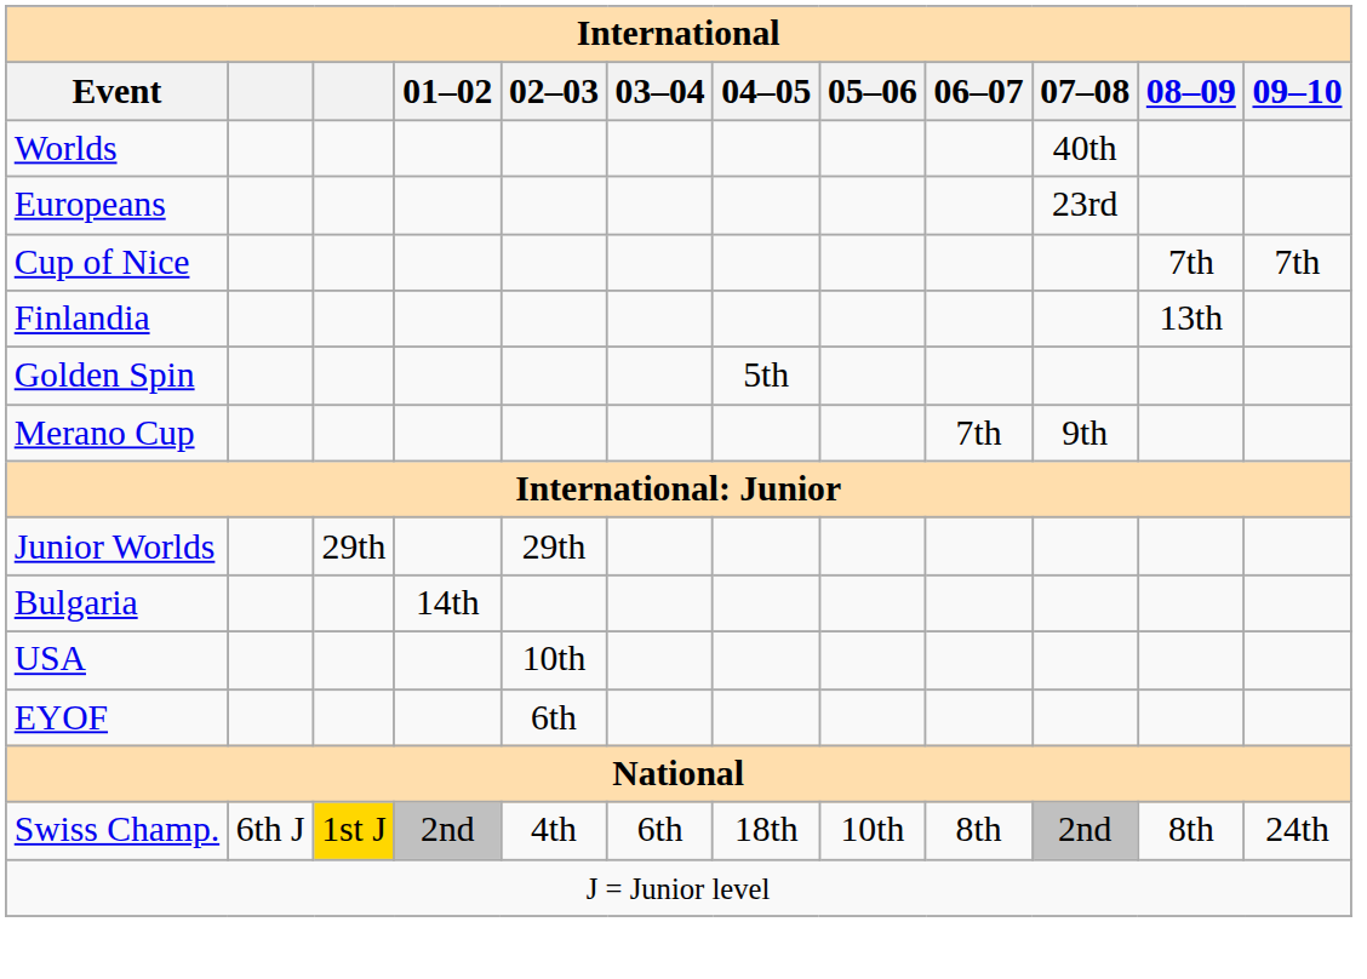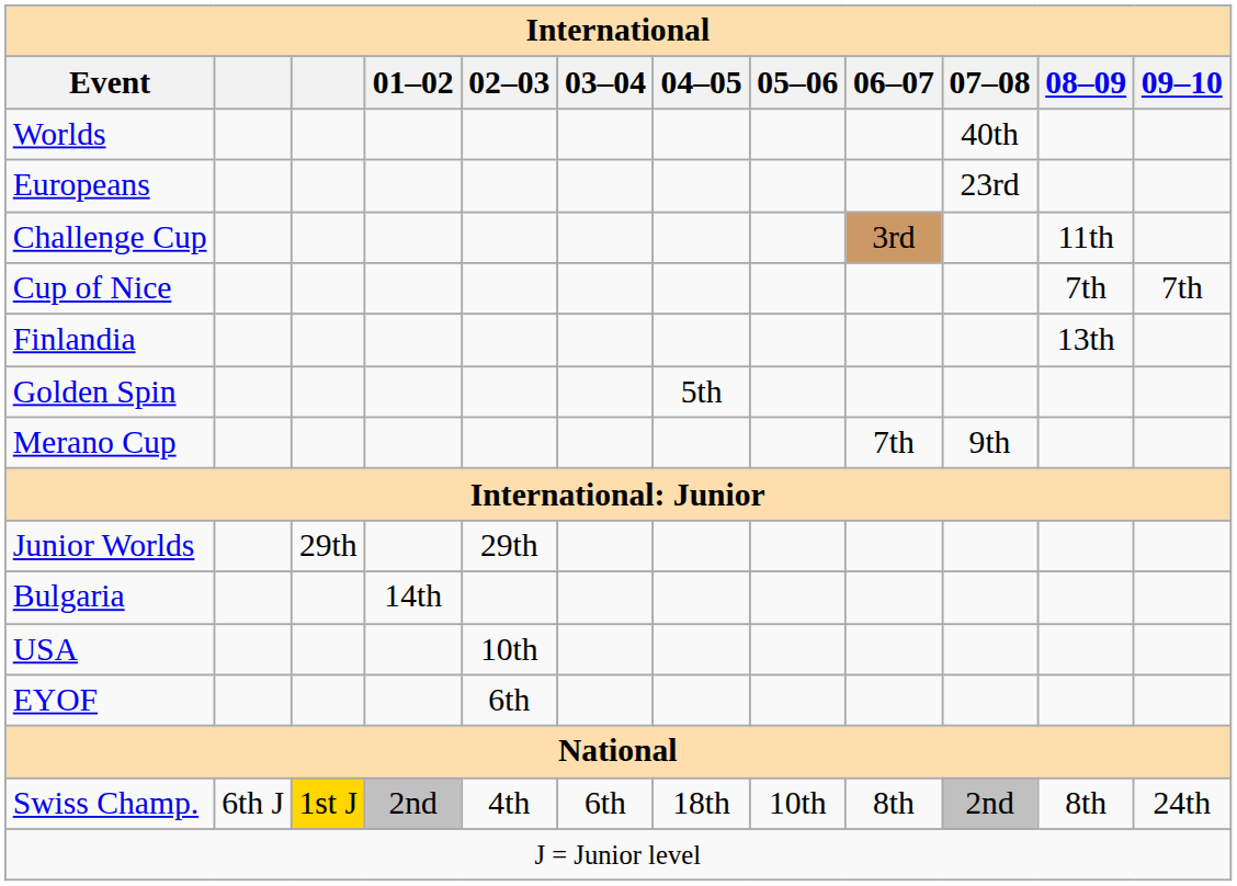+ row: Challenge Cup | 3rd | 11th
